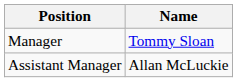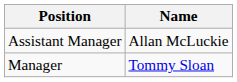rows swapped: Manager <-> Assistant Manager
